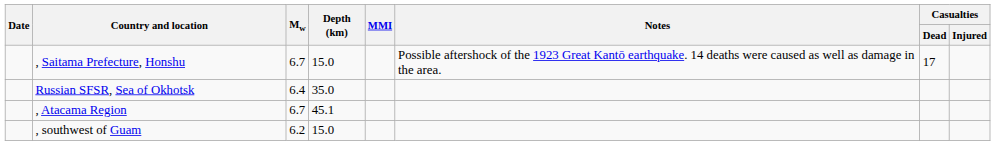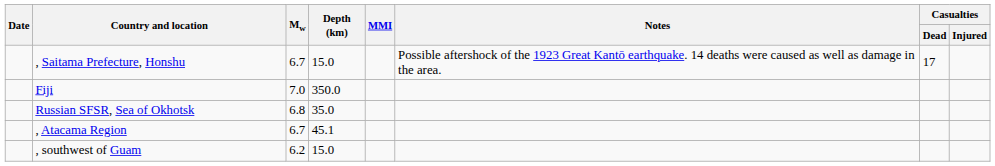+ row: Fiji | 7.0 | 350.0
Russian SFSR, Sea of Okhotsk | Mw: 6.4 -> 6.8
